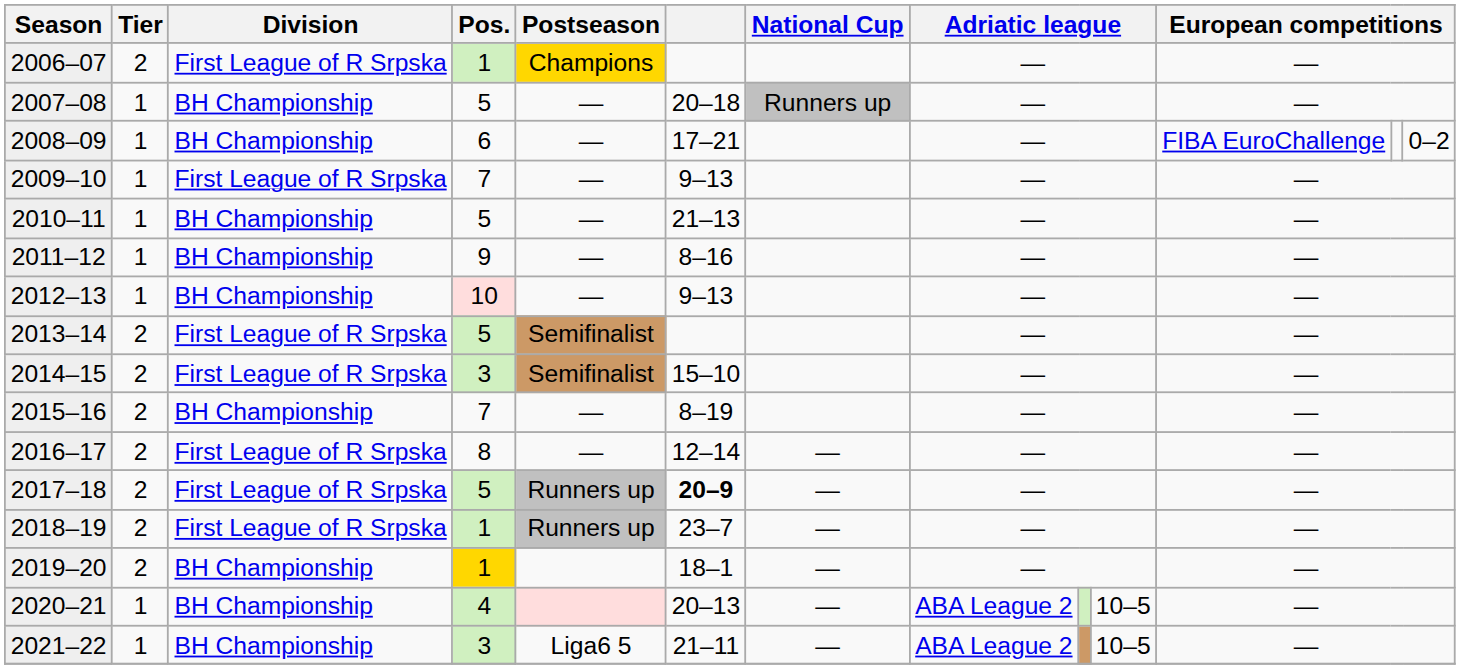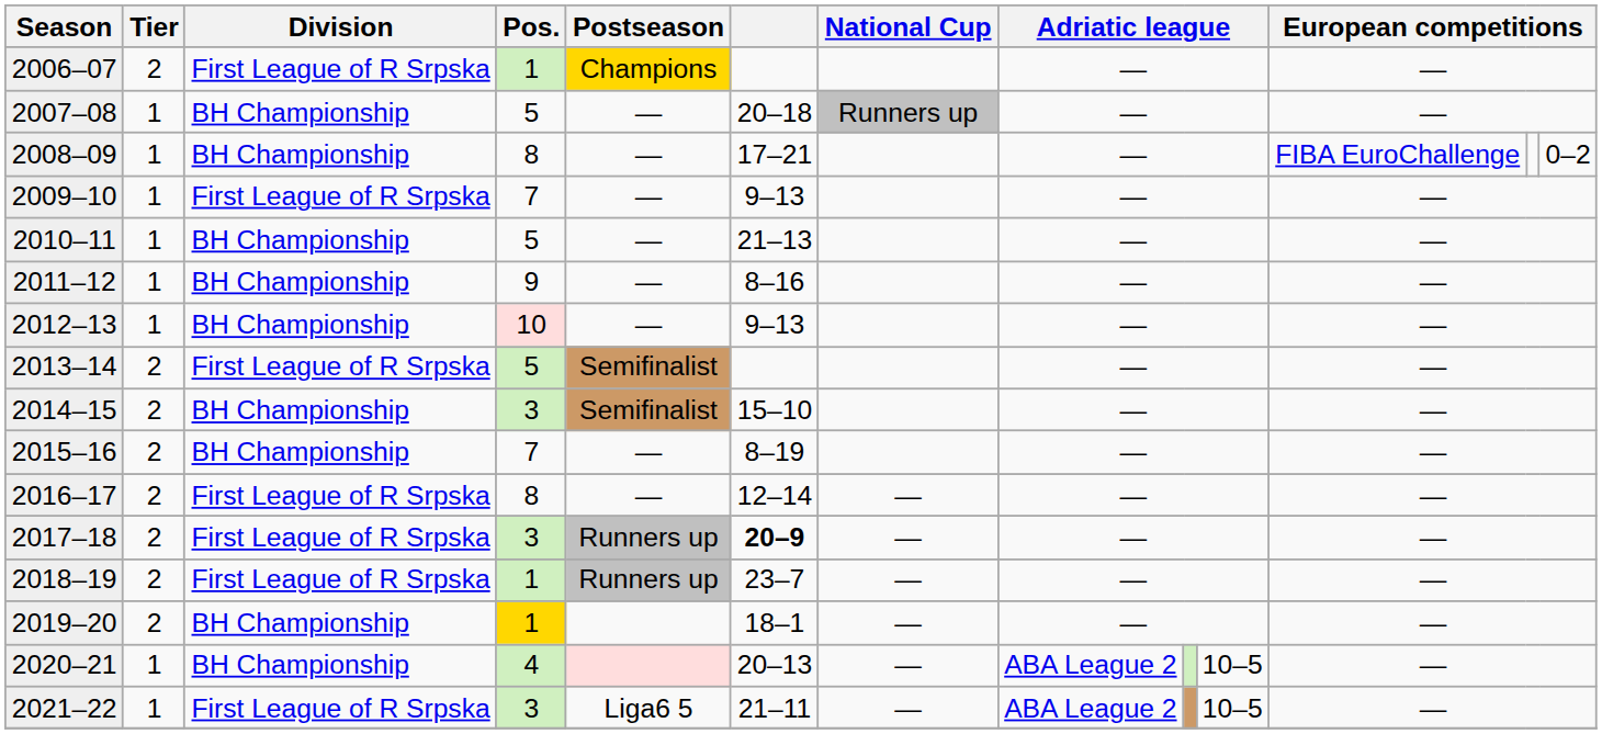2008–09 | Pos.: 6 -> 8
2014–15 | Division: First League of R Srpska -> BH Championship
2017–18 | Pos.: 5 -> 3
2021–22 | Division: BH Championship -> First League of R Srpska
